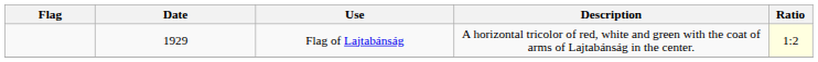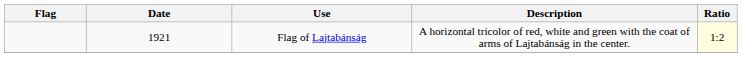Flag of Lajtabánság | Date: 1929 -> 1921
